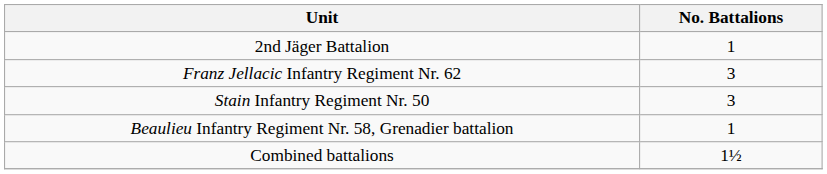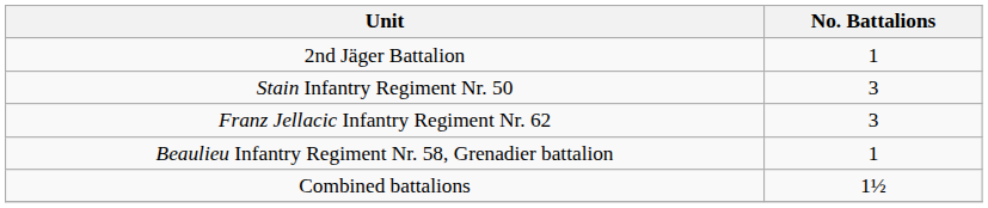rows swapped: Stain Infantry Regiment Nr. 50 <-> Franz Jellacic Infantry Regiment Nr. 62
